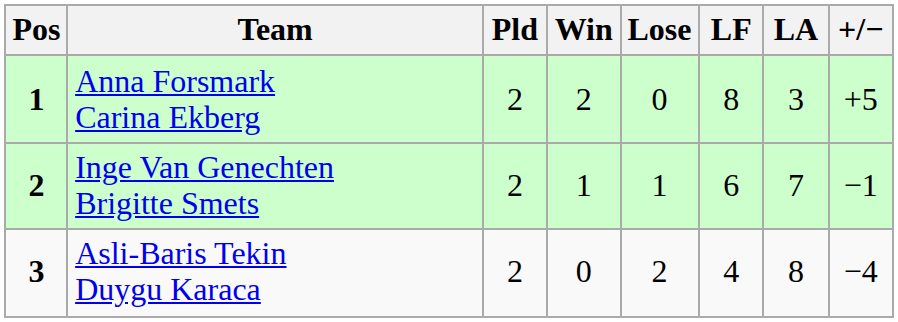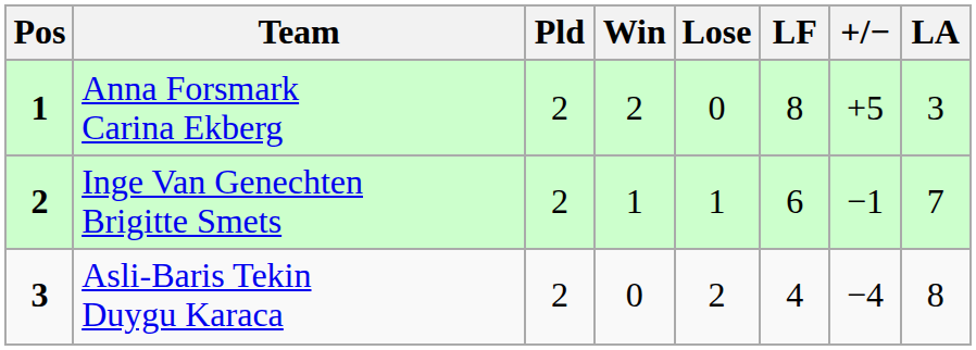columns swapped: LA <-> +/−
